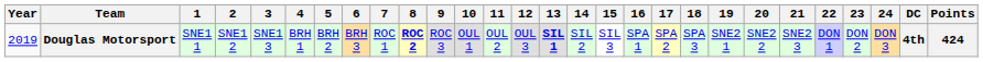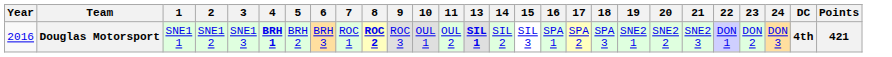- column: 12 | OUL 3
Douglas Motorsport | Year: 2019 -> 2016
Douglas Motorsport | 4: normal -> bold
Douglas Motorsport | Points: 424 -> 421
